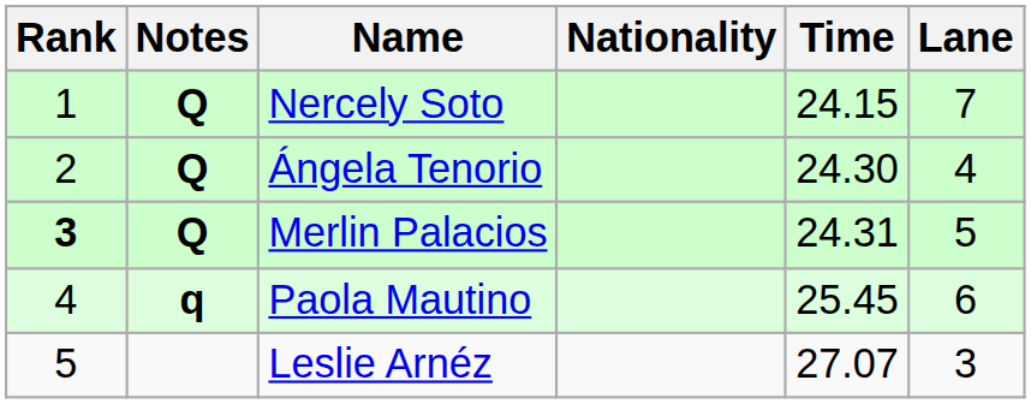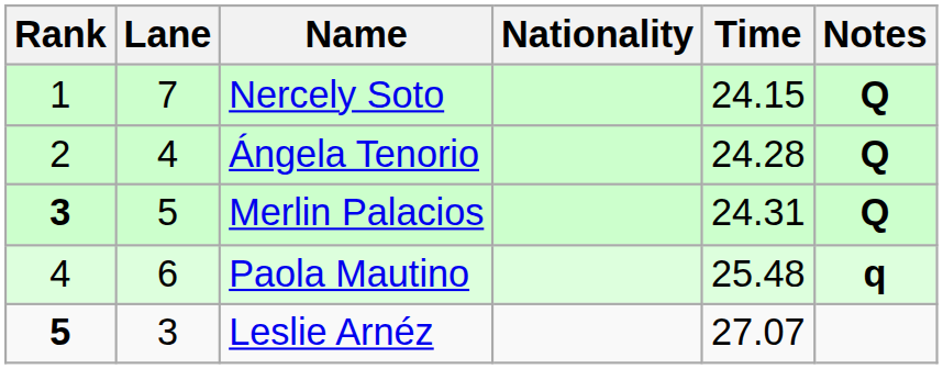columns swapped: Lane <-> Notes
Ángela Tenorio | Time: 24.30 -> 24.28
Paola Mautino | Time: 25.45 -> 25.48
Leslie Arnéz | Rank: normal -> bold
